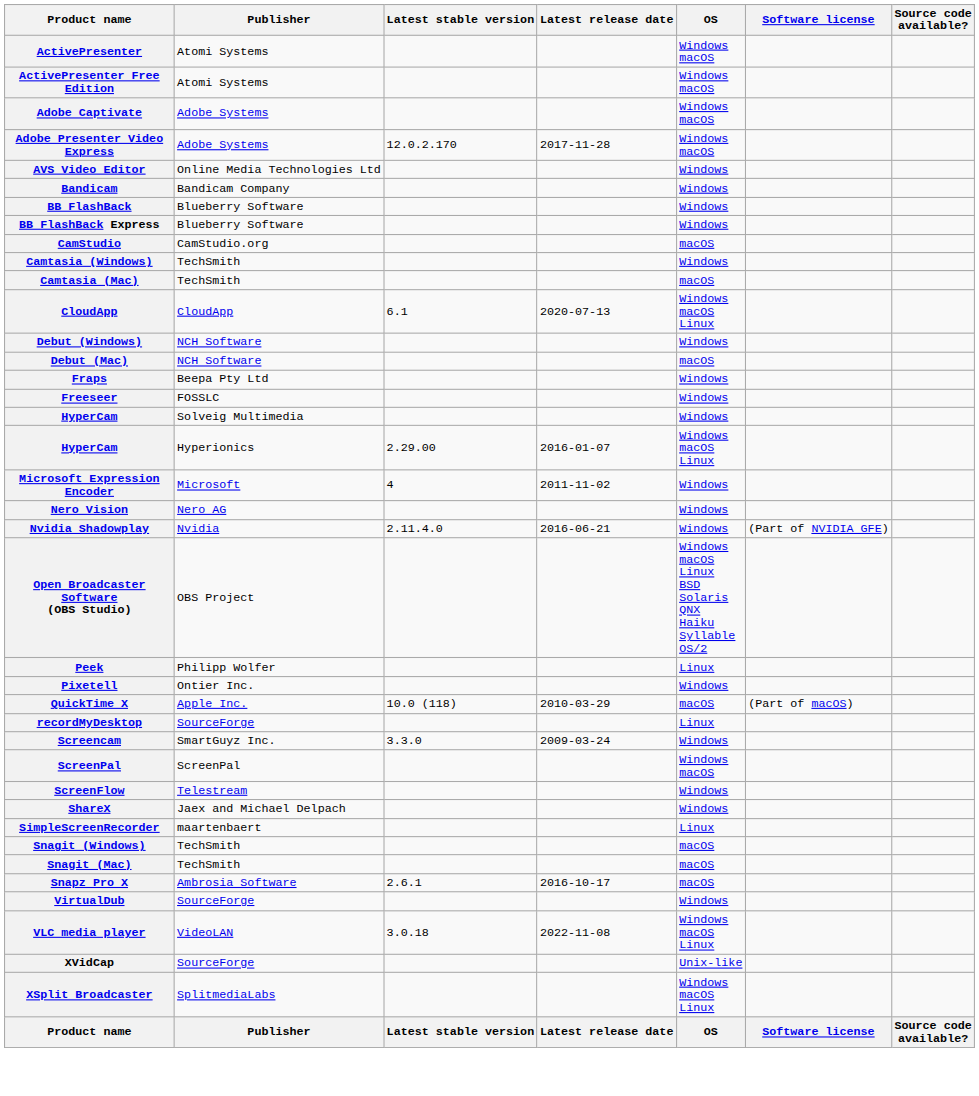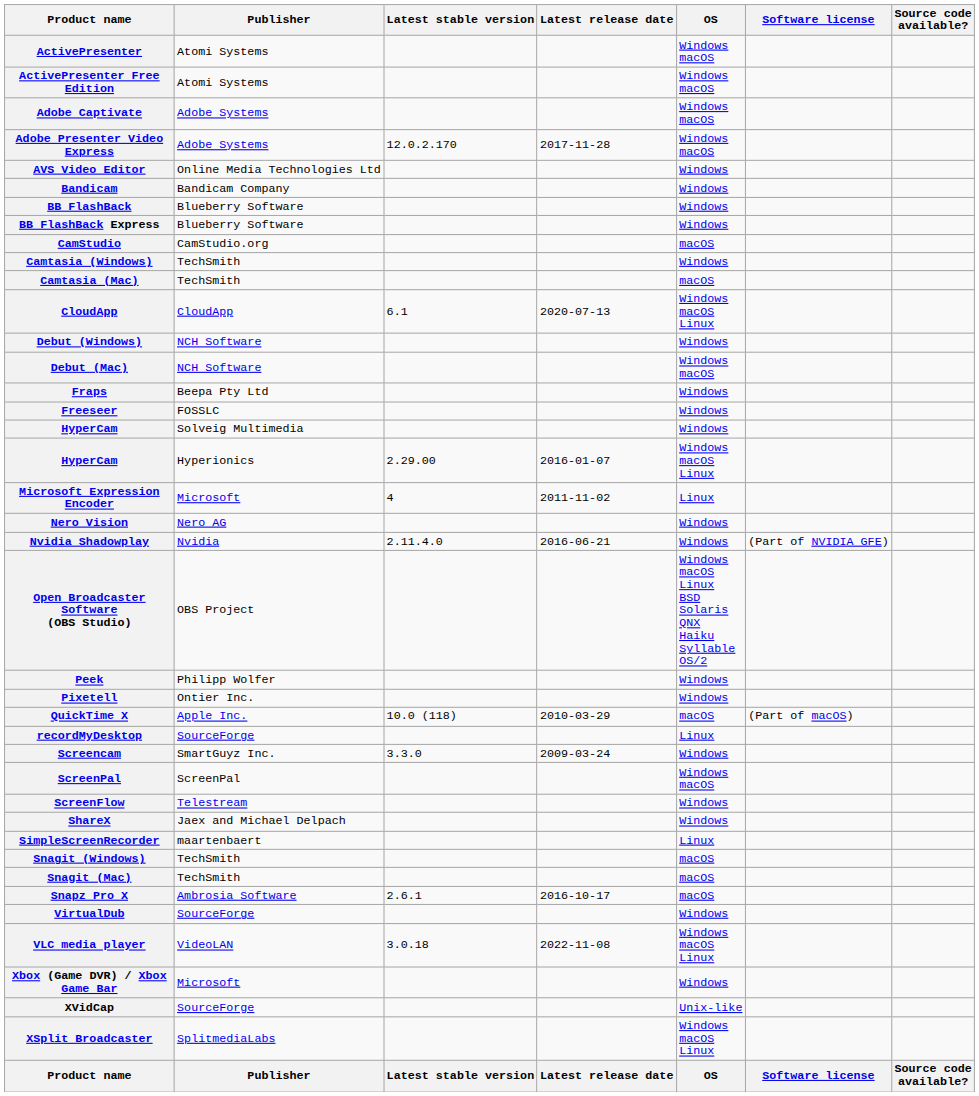Debut (Mac) | OS: macOS -> Windows macOS
Microsoft Expression Encoder | OS: Windows -> Linux
Peek | OS: Linux -> Windows
+ row: Xbox (Game DVR) / Xbox Game Bar | Microsoft | Windows
